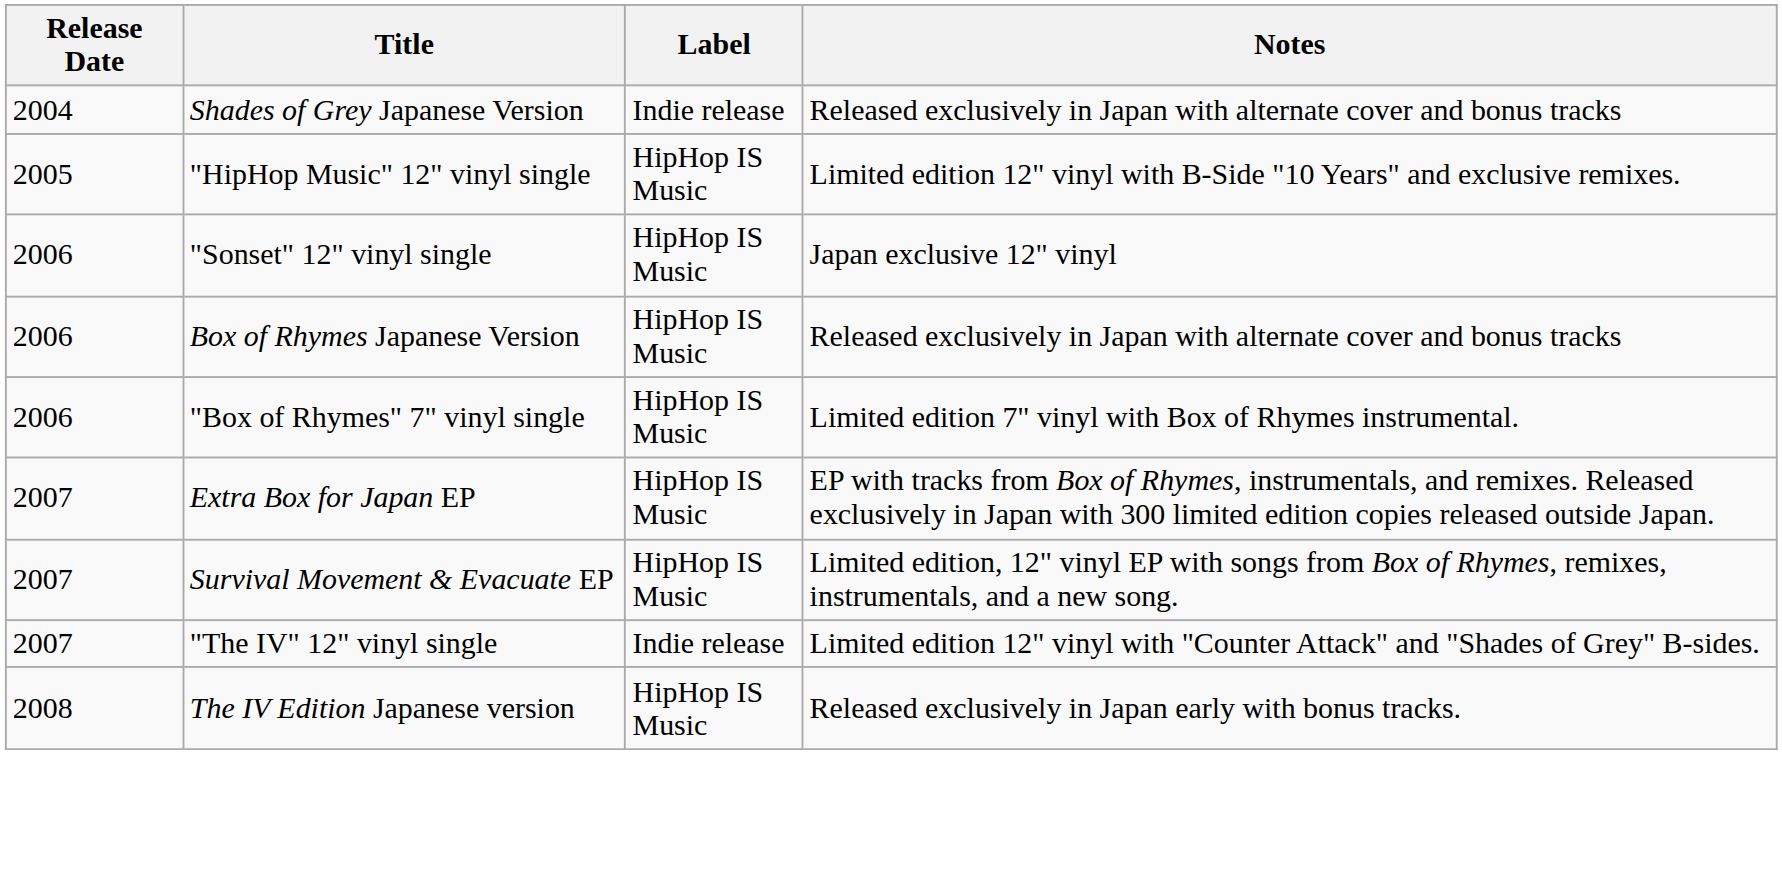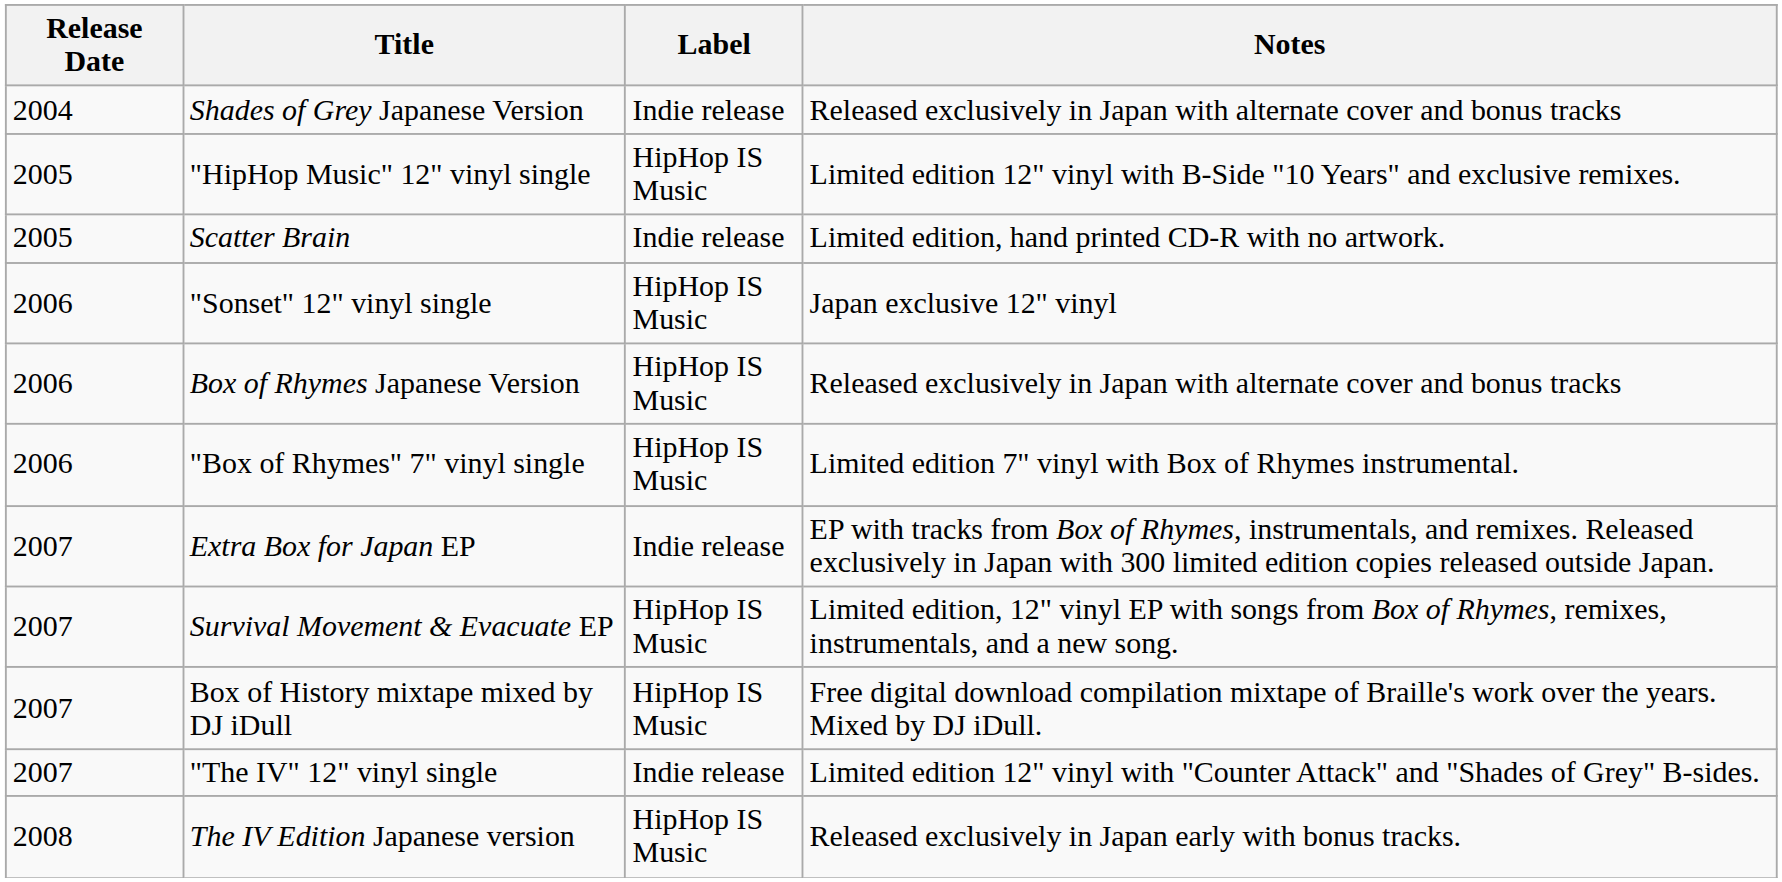+ row: 2005 | Scatter Brain | Indie release | Limited edition, hand printed CD-R with no artwork.
Extra Box for Japan EP | Label: HipHop IS Music -> Indie release
+ row: 2007 | Box of History mixtape mixed by DJ iDull | HipHop IS Music | Free digital download compilation mixtape of Braille's work over the years. Mixed by DJ iDull.
